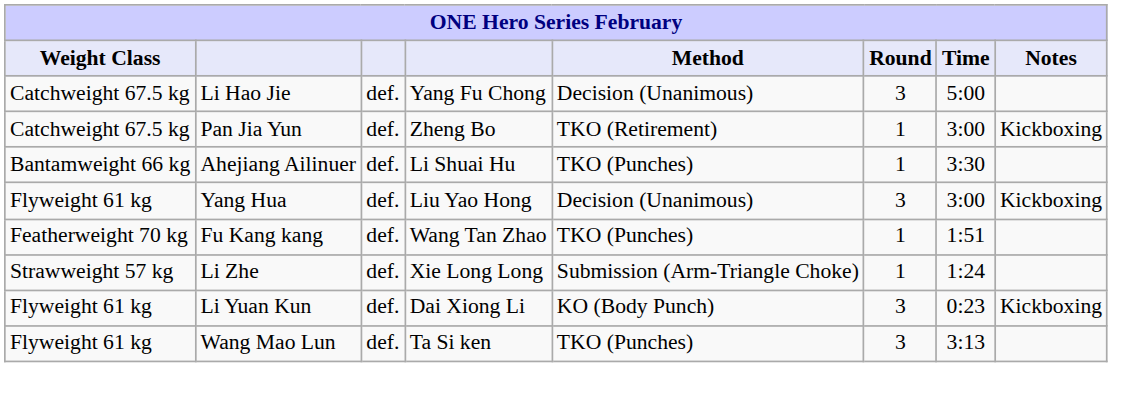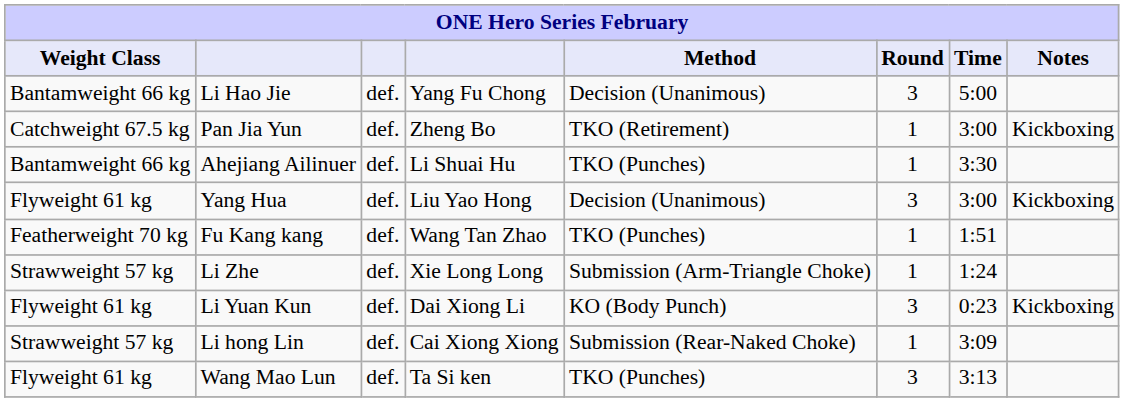Li Hao Jie | Weight Class: Catchweight 67.5 kg -> Bantamweight 66 kg
+ row: Strawweight 57 kg | Li hong Lin | def. | Cai Xiong Xiong | Submission (Rear-Naked Choke) | 1 | 3:09
